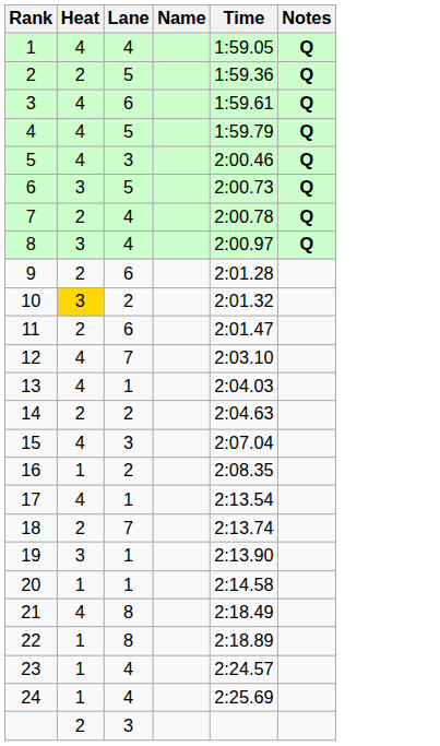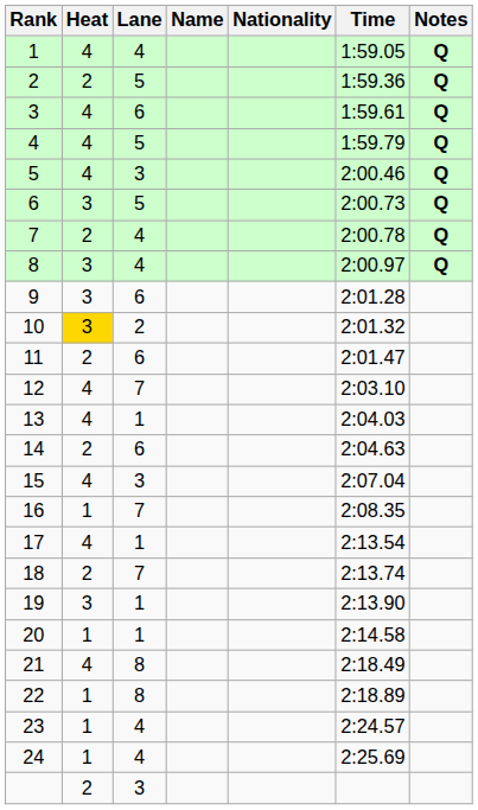+ column: Nationality
9 | Heat: 2 -> 3
14 | Lane: 2 -> 6
16 | Lane: 2 -> 7
